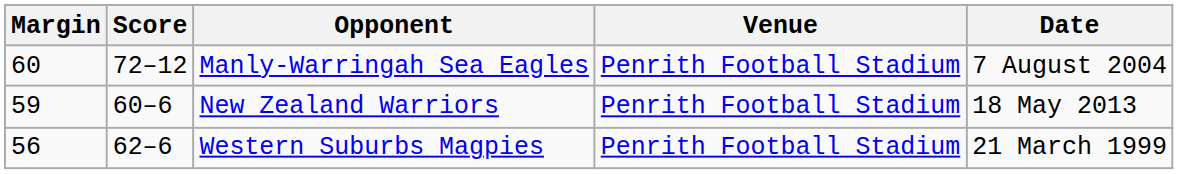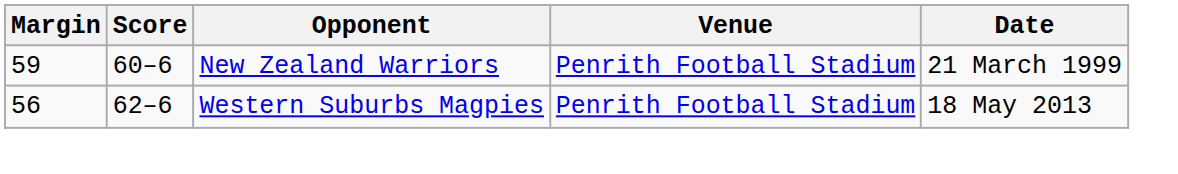- row: 60 | 72–12 | Manly-Warringah Sea Eagles | Penrith Football Stadium | 7 August 2004
New Zealand Warriors | Date: 18 May 2013 -> 21 March 1999
Western Suburbs Magpies | Date: 21 March 1999 -> 18 May 2013
